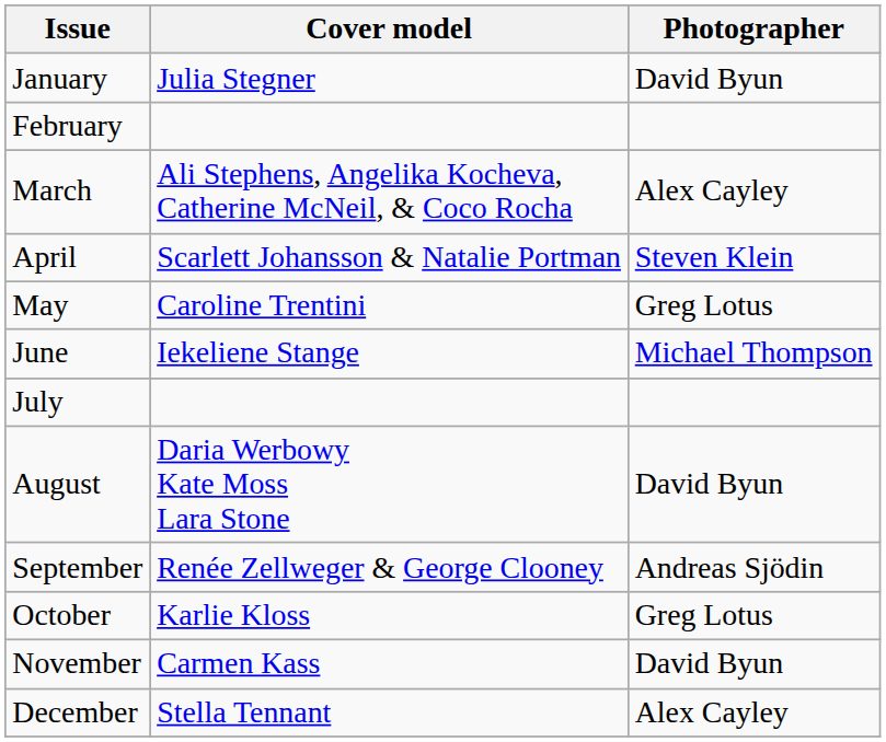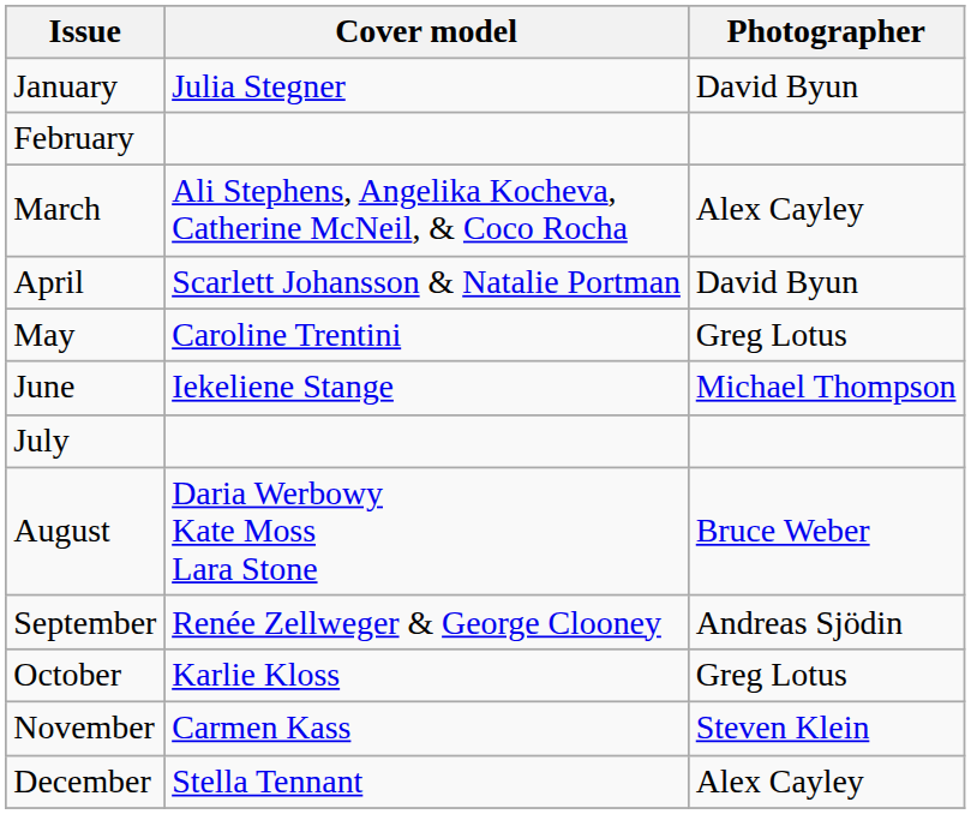April | Photographer: Steven Klein -> David Byun
August | Photographer: David Byun -> Bruce Weber
November | Photographer: David Byun -> Steven Klein
